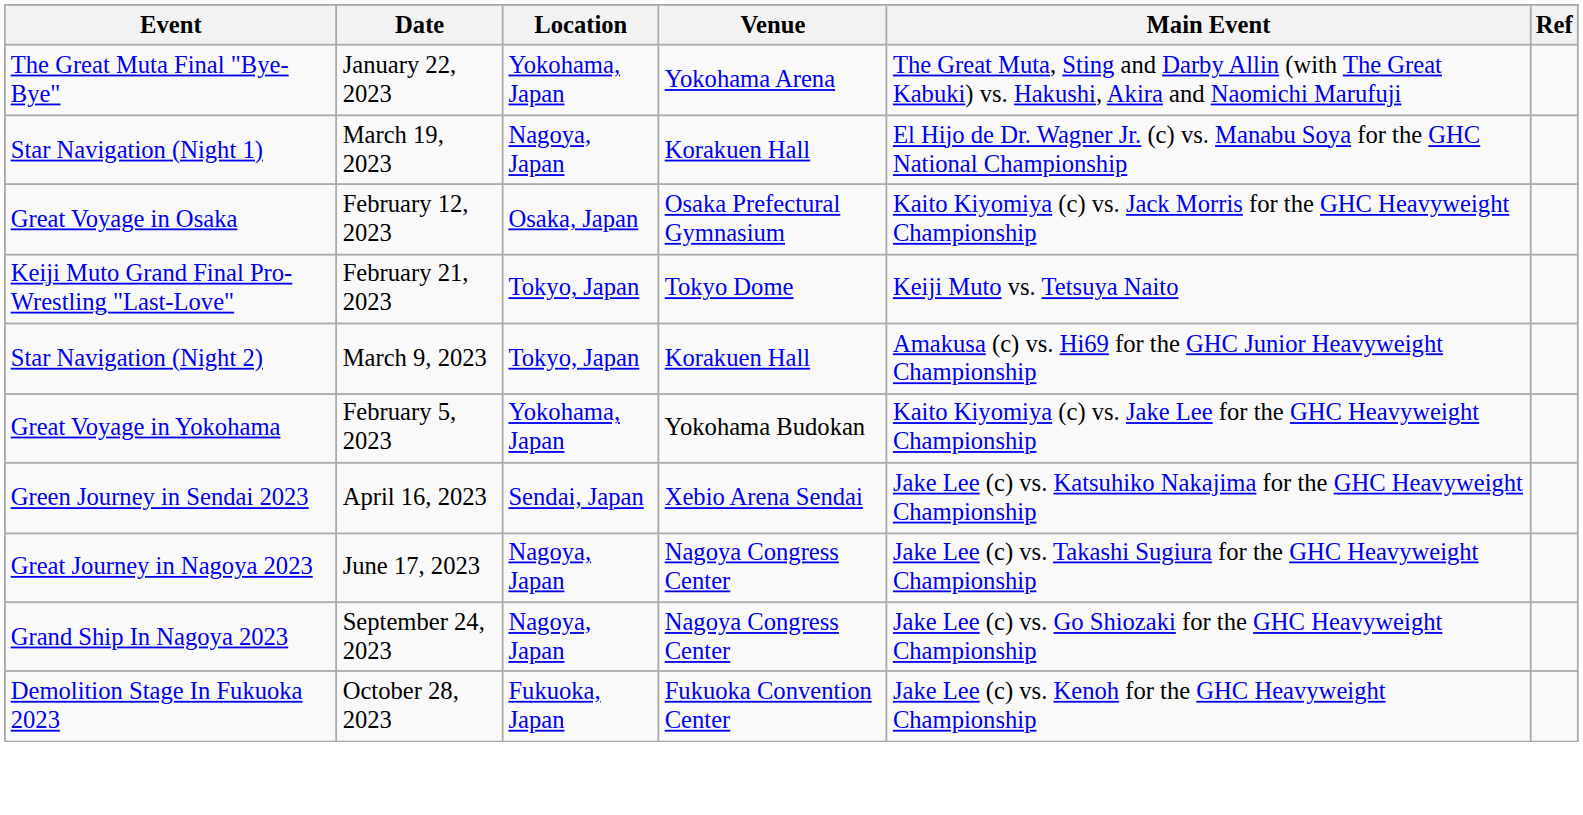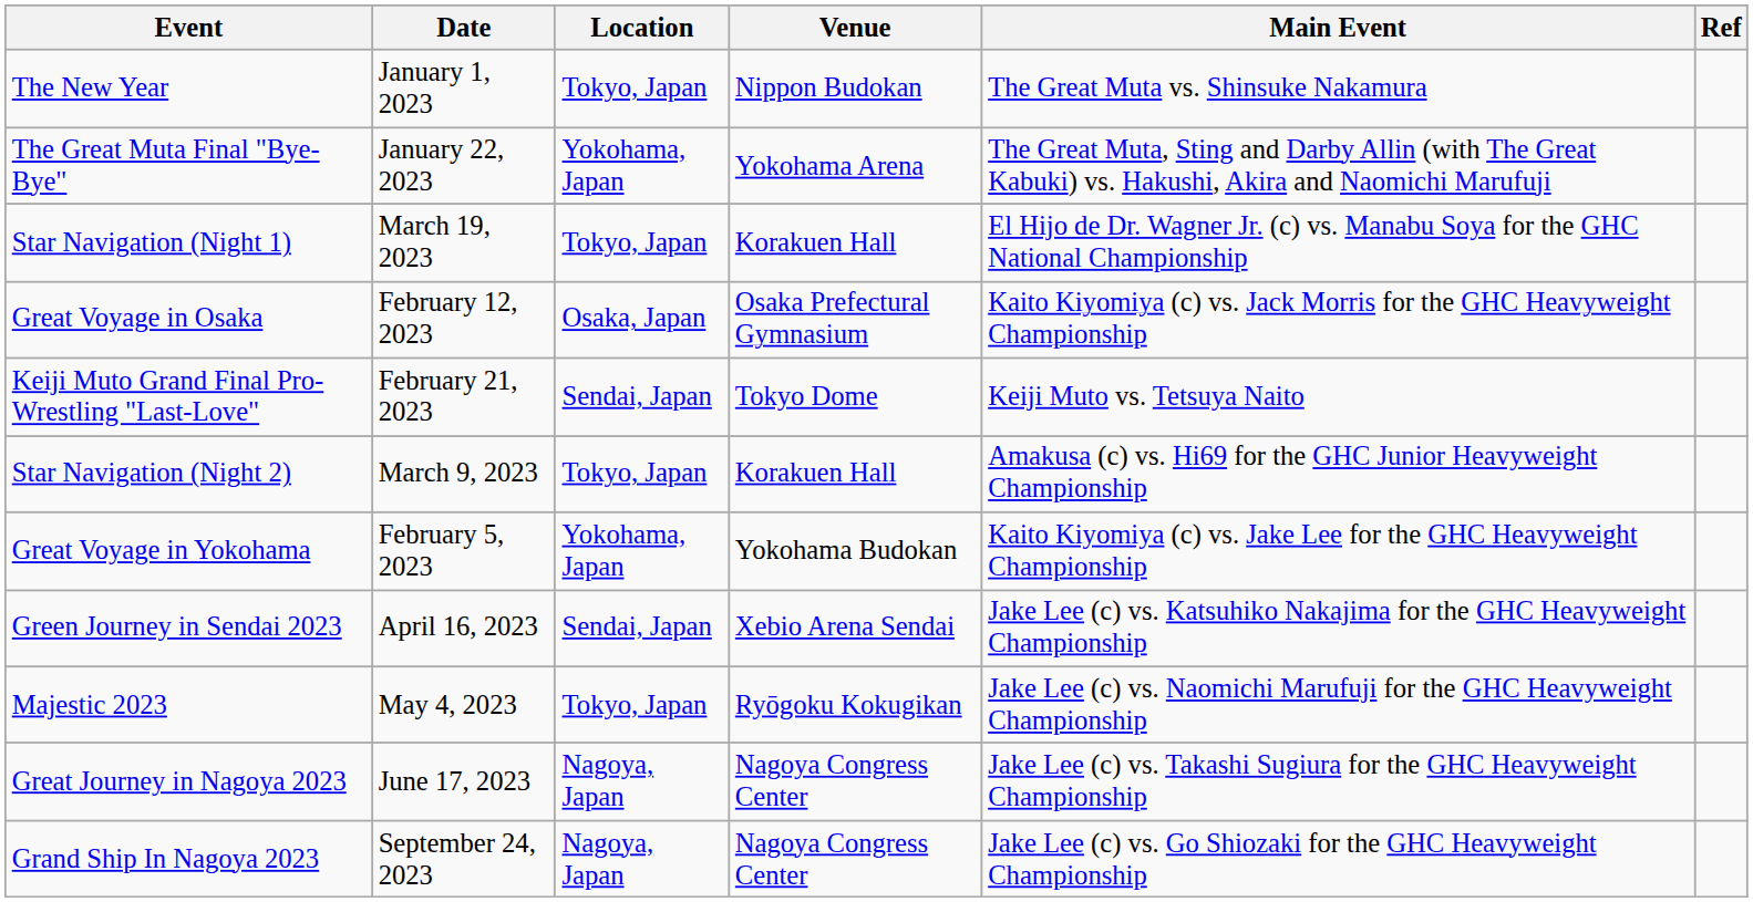+ row: The New Year | January 1, 2023 | Tokyo, Japan | Nippon Budokan | The Great Muta vs. Shinsuke Nakamura
Star Navigation (Night 1) | Location: Nagoya, Japan -> Tokyo, Japan
Keiji Muto Grand Final Pro-Wrestling "Last-Love" | Location: Tokyo, Japan -> Sendai, Japan
+ row: Majestic 2023 | May 4, 2023 | Tokyo, Japan | Ryōgoku Kokugikan | Jake Lee (c) vs. Naomichi Marufuji for the GHC Heavyweight Championship
- row: Demolition Stage In Fukuoka 2023 | October 28, 2023 | Fukuoka, Japan | Fukuoka Convention Center | Jake Lee (c) vs. Kenoh for the GHC Heavyweight Championship
